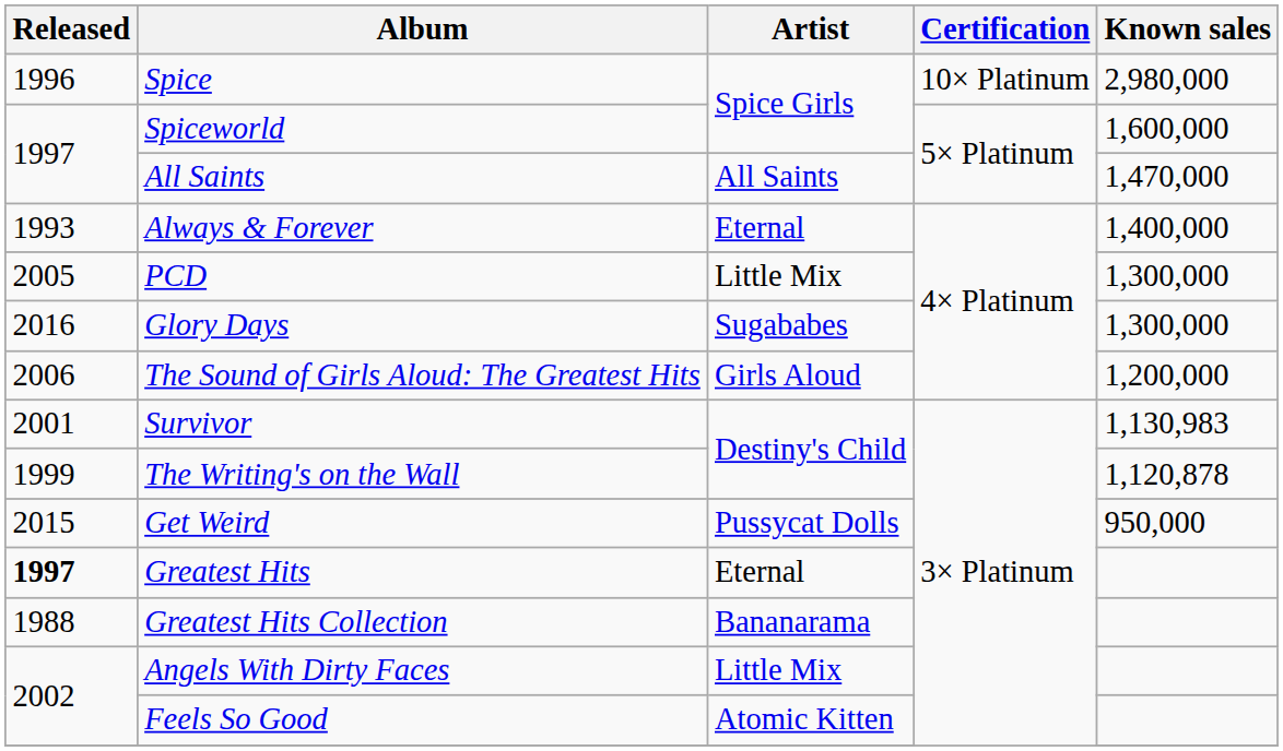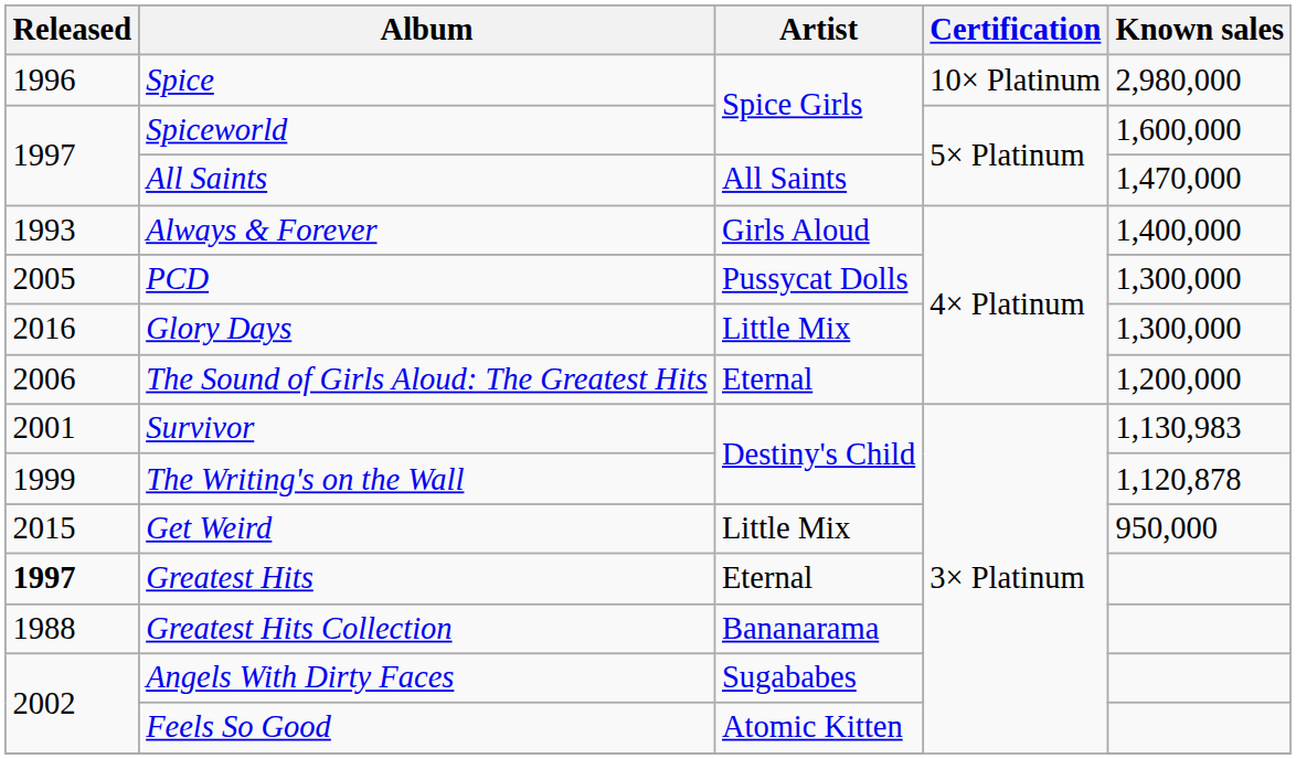Always & Forever | Artist: Eternal -> Girls Aloud
PCD | Artist: Little Mix -> Pussycat Dolls
Glory Days | Artist: Sugababes -> Little Mix
The Sound of Girls Aloud: The Greatest Hits | Artist: Girls Aloud -> Eternal
Get Weird | Artist: Pussycat Dolls -> Little Mix
Angels With Dirty Faces | Artist: Little Mix -> Sugababes
